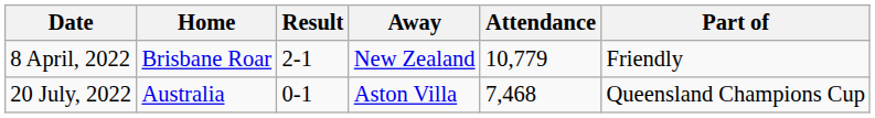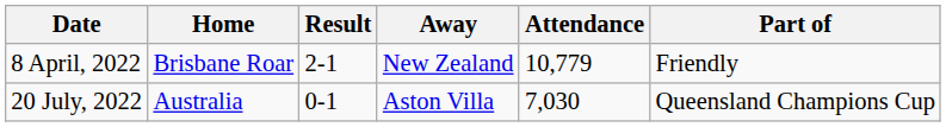20 July, 2022 | Attendance: 7,468 -> 7,030
